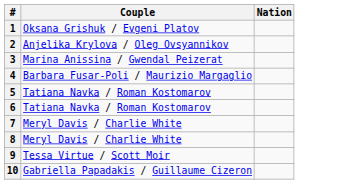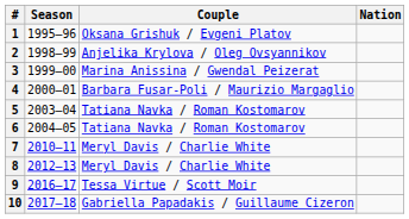+ column: Season | 1995–96 | 1998–99 | 1999–00 | 2000–01 | 2003–04 | 2004–05 | 2010–11 | 2012–13 | 2016–17 | 2017–18
